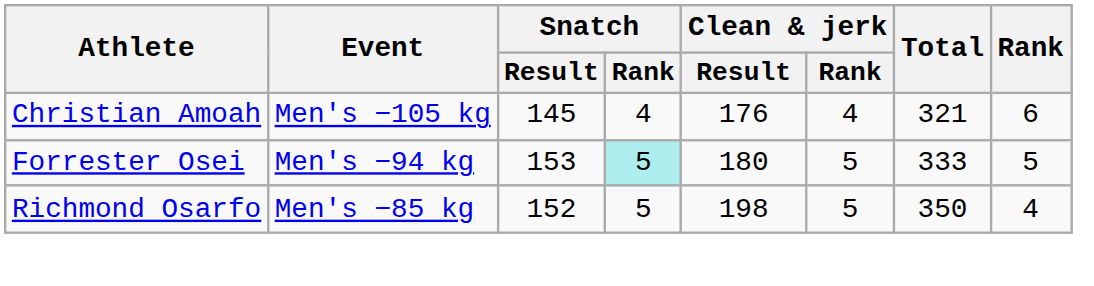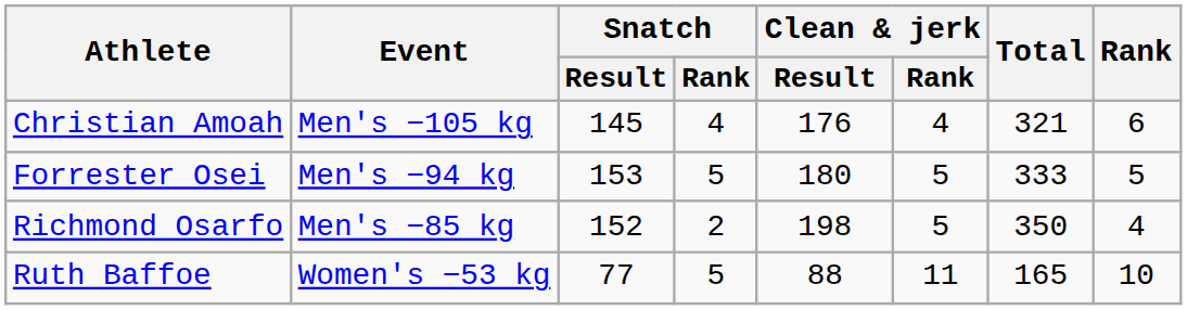Forrester Osei | Snatch / Rank: paleturquoise background -> no background
Richmond Osarfo | Snatch / Rank: 5 -> 2
+ row: Ruth Baffoe | Women's −53 kg | 77 | 5 | 88 | 11 | 165 | 10
